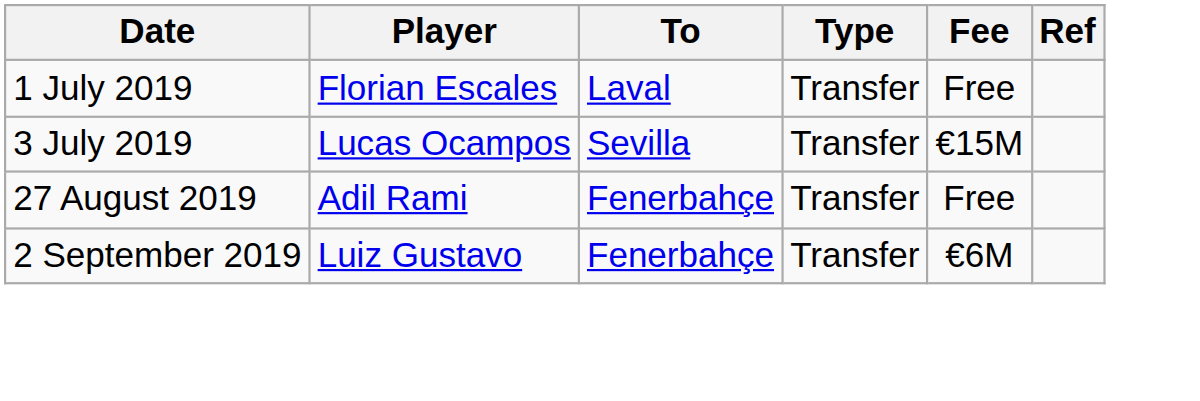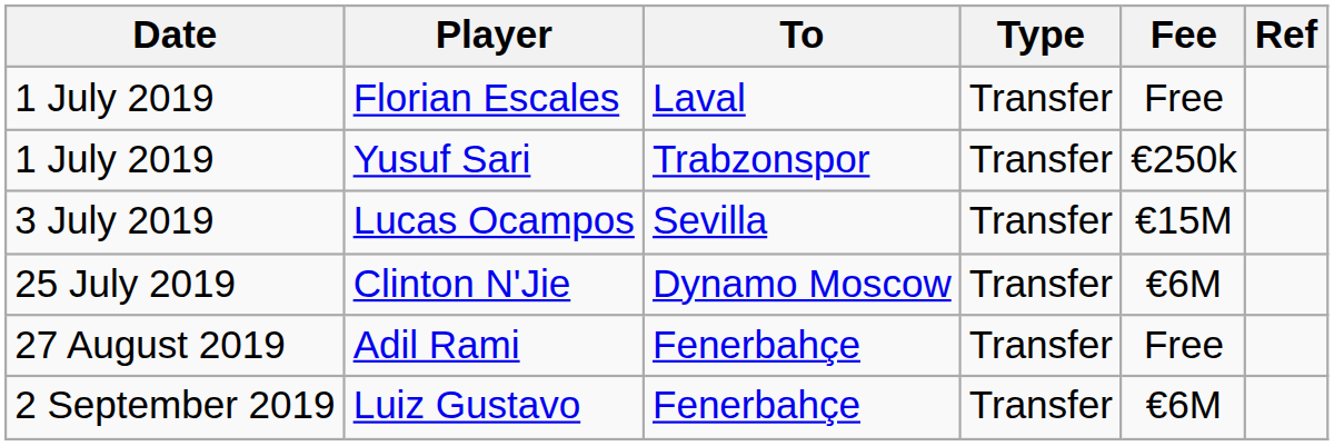+ row: 1 July 2019 | Yusuf Sari | Trabzonspor | Transfer | €250k
+ row: 25 July 2019 | Clinton N'Jie | Dynamo Moscow | Transfer | €6M
